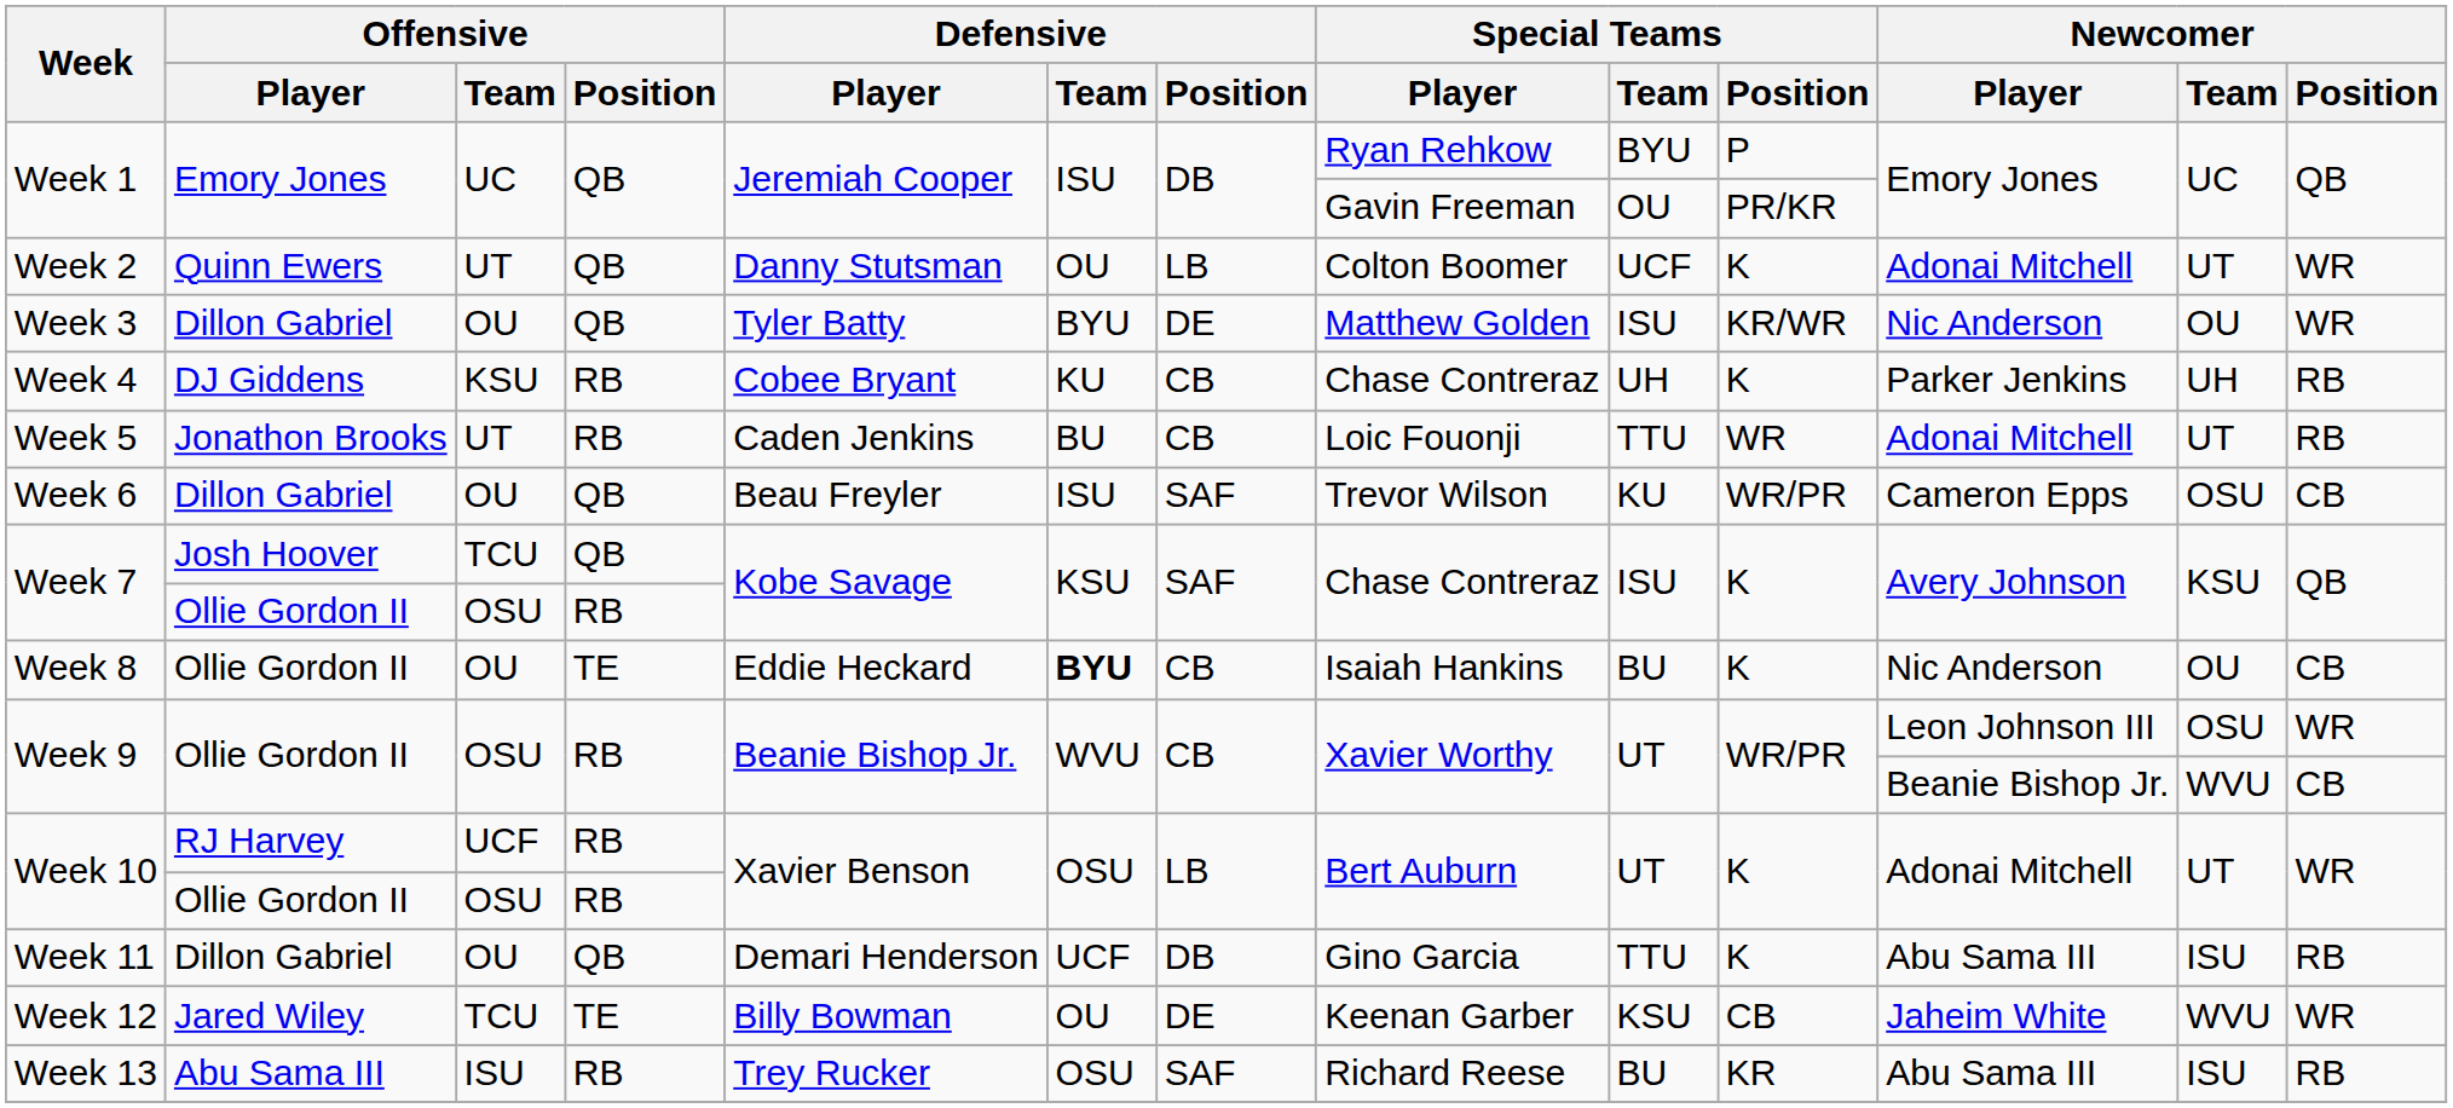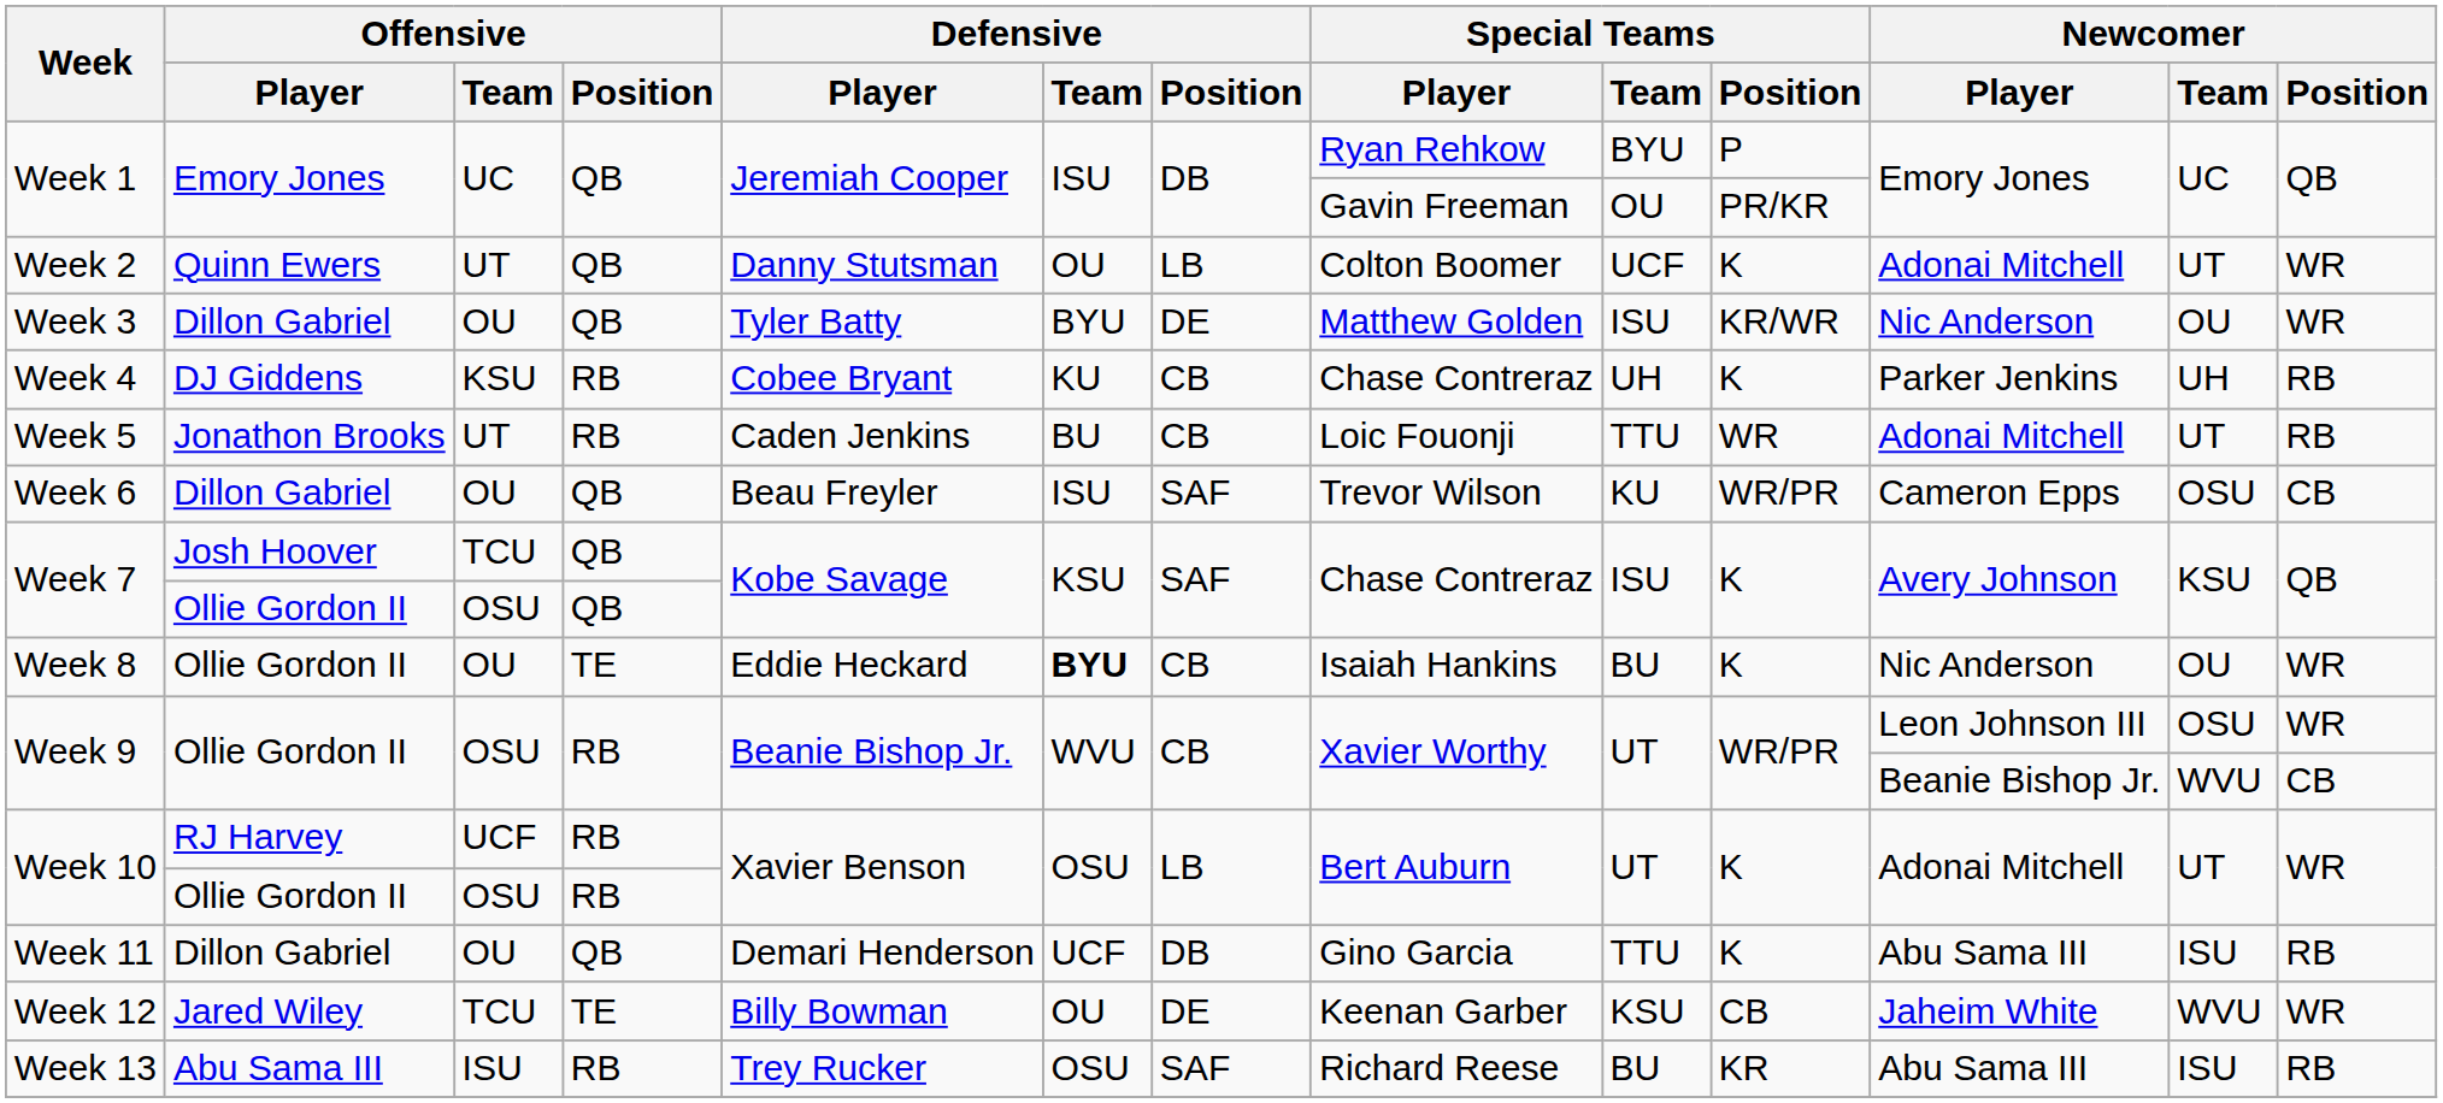Week 7 / Ollie Gordon II | Offensive / Position: RB -> QB
Week 8 | Newcomer / Position: CB -> WR
